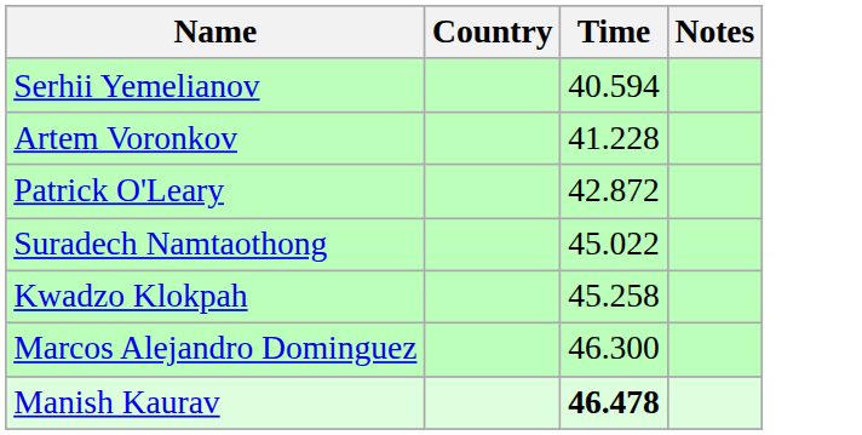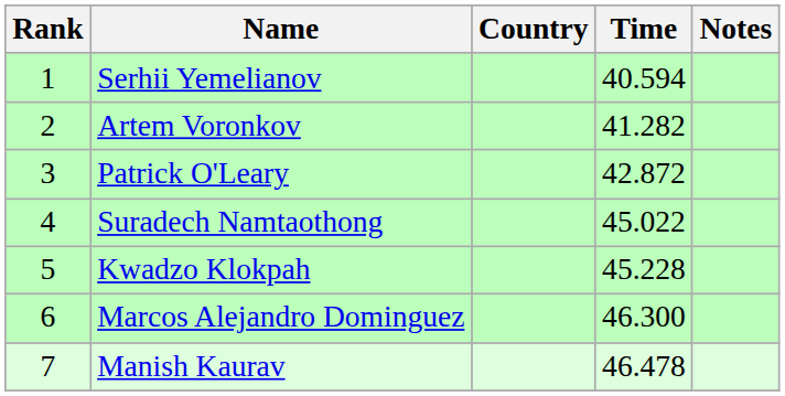+ column: Rank | 1 | 2 | 3 | 4 | 5 | 6 | 7
Artem Voronkov | Time: 41.228 -> 41.282
Kwadzo Klokpah | Time: 45.258 -> 45.228
Manish Kaurav | Time: bold -> normal
